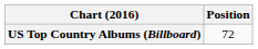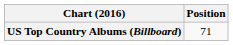US Top Country Albums (Billboard) | Position: 72 -> 71
